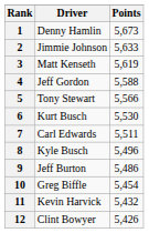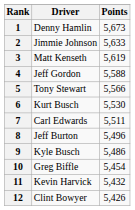8 | Driver: Kyle Busch -> Jeff Burton
9 | Driver: Jeff Burton -> Kyle Busch
